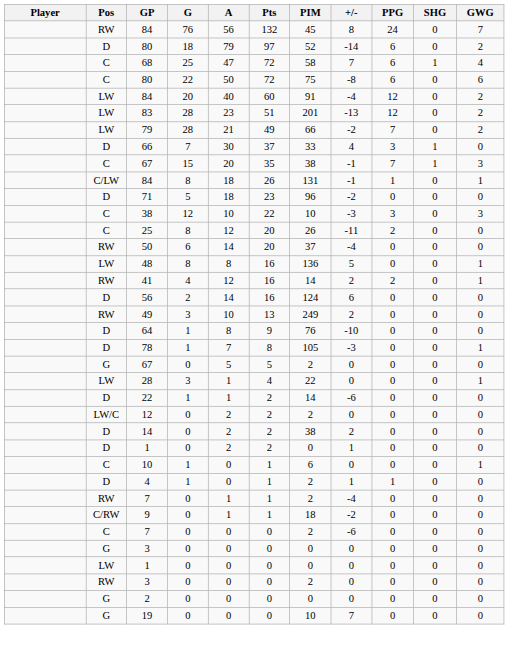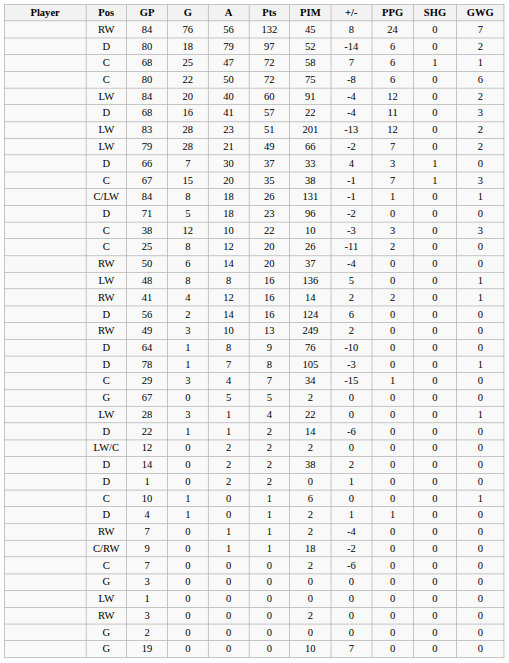C / 68 | GWG: 4 -> 1
+ row: D | 68 | 16 | 41 | 57 | 22 | -4 | 11 | 0 | 3
+ row: C | 29 | 3 | 4 | 7 | 34 | -15 | 1 | 0 | 0
